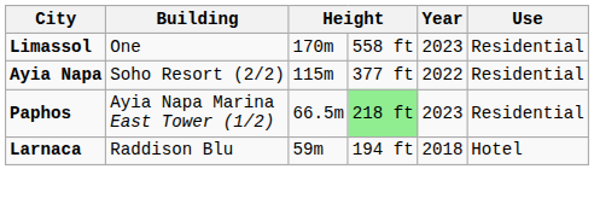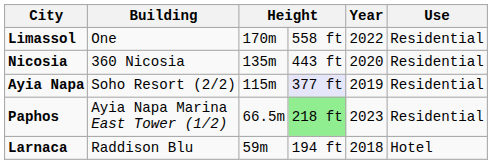Limassol | Year: 2023 -> 2022
+ row: Nicosia | 360 Nicosia | 135m | 443 ft | 2020 | Residential
Ayia Napa | column 4: no background -> lavender background
Ayia Napa | Year: 2022 -> 2019
